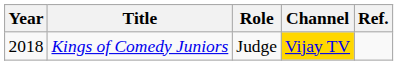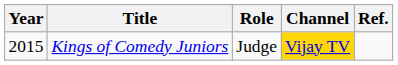Kings of Comedy Juniors | Year: 2018 -> 2015
